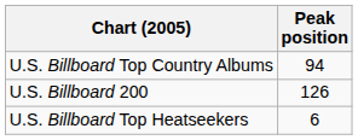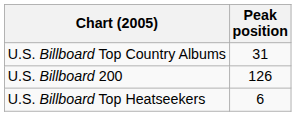U.S. Billboard Top Country Albums | Peak position: 94 -> 31
